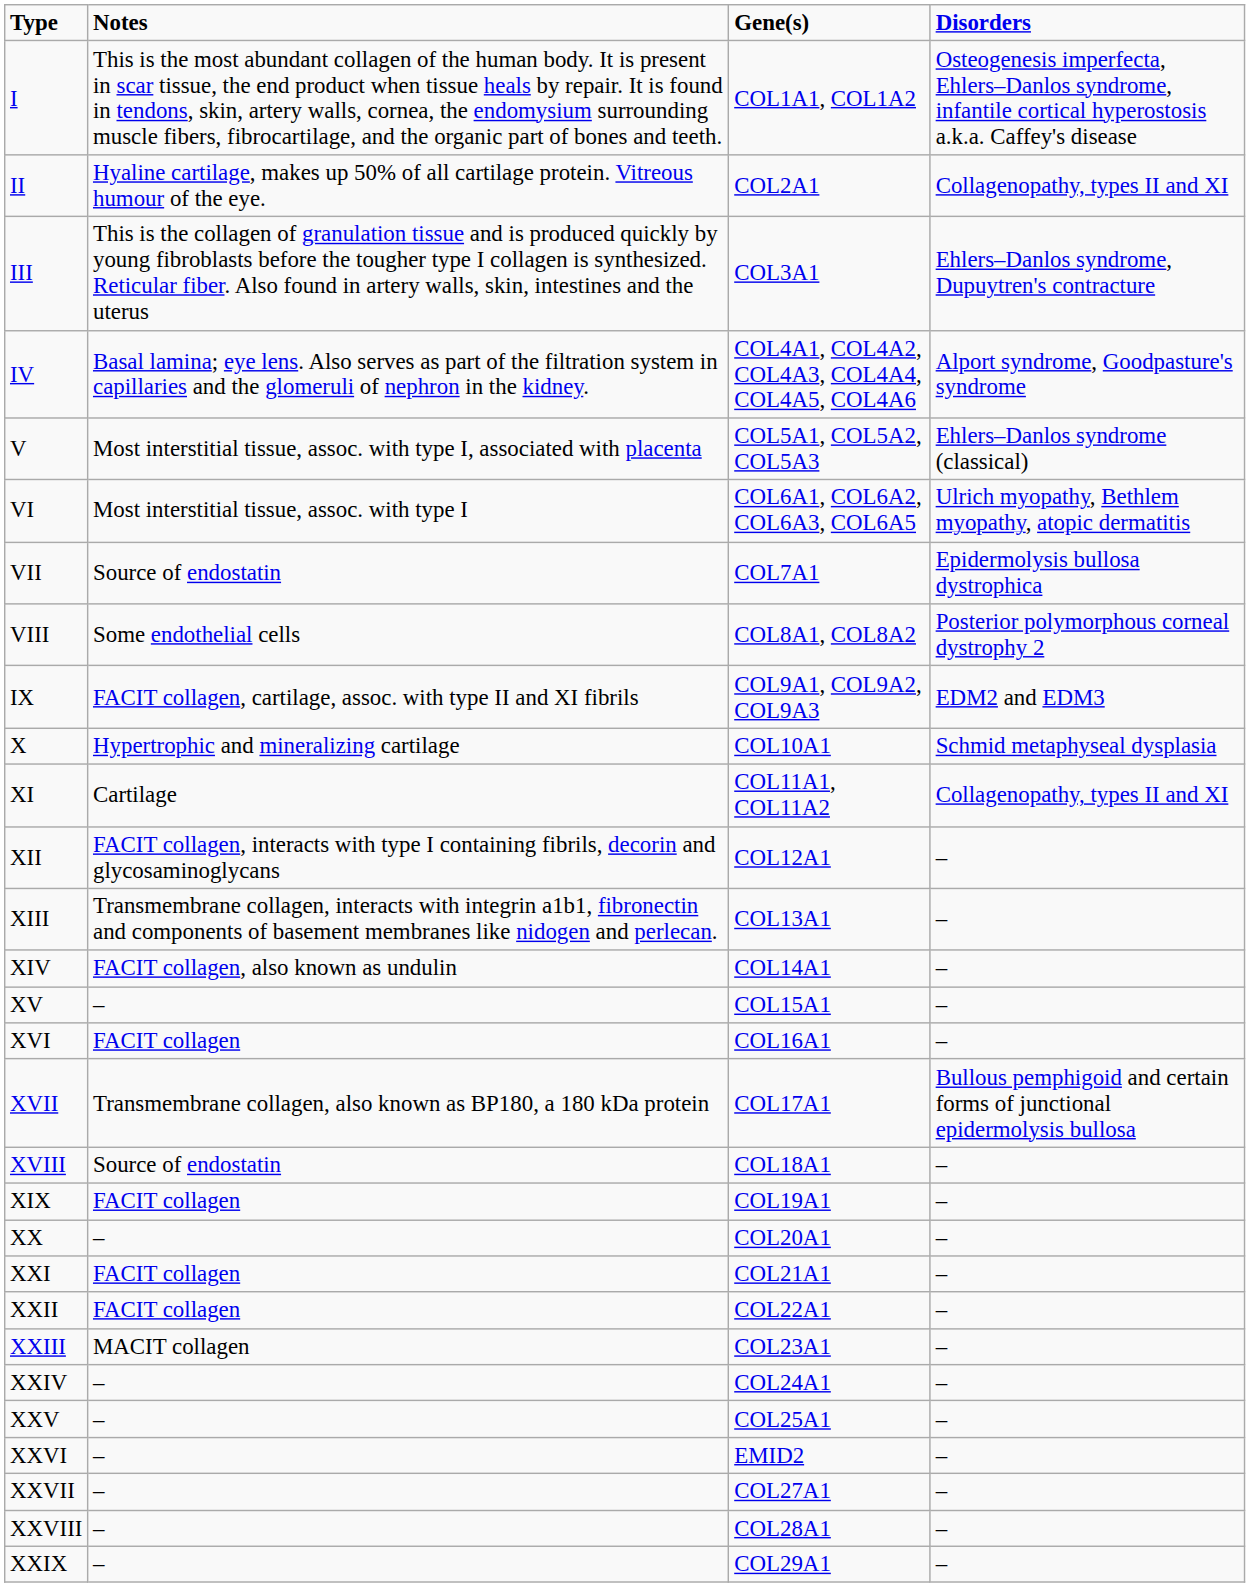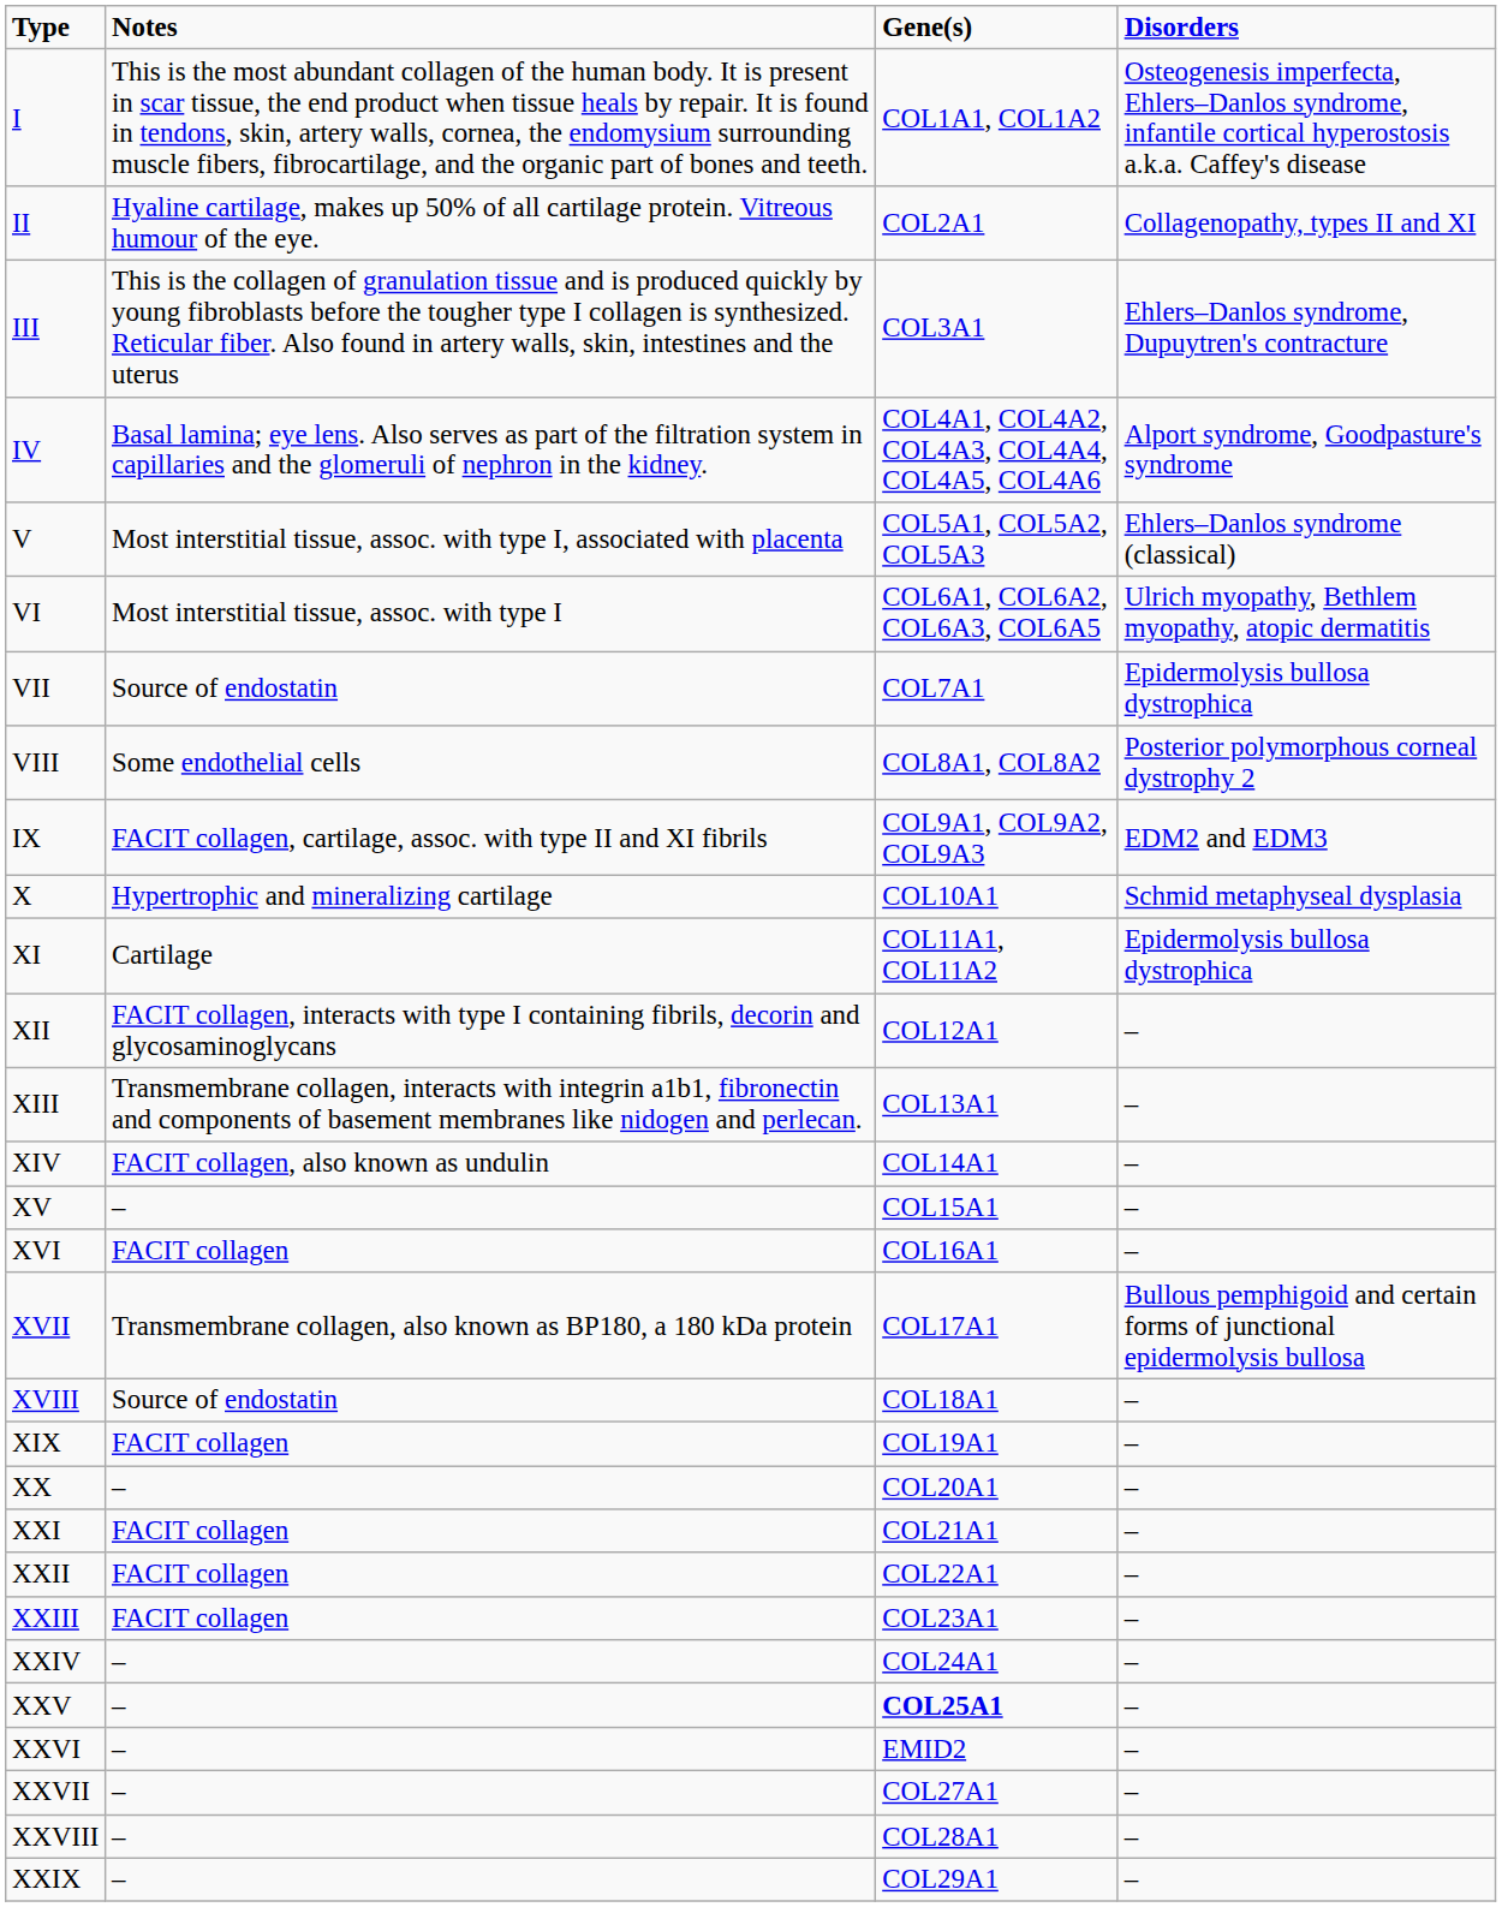XI | Disorders: Collagenopathy, types II and XI -> Epidermolysis bullosa dystrophica
XXIII | Notes: MACIT collagen -> FACIT collagen
XXV | Gene(s): normal -> bold
